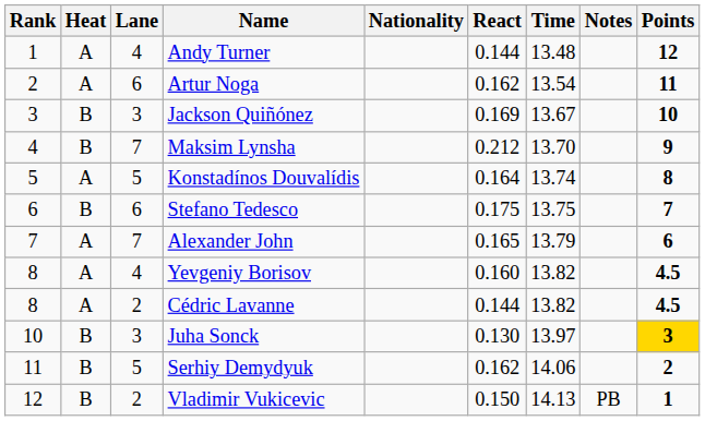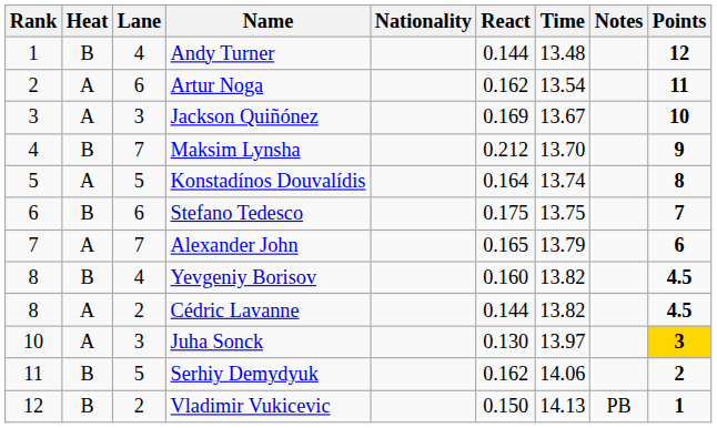Andy Turner | Heat: A -> B
Jackson Quiñónez | Heat: B -> A
Yevgeniy Borisov | Heat: A -> B
Juha Sonck | Heat: B -> A
